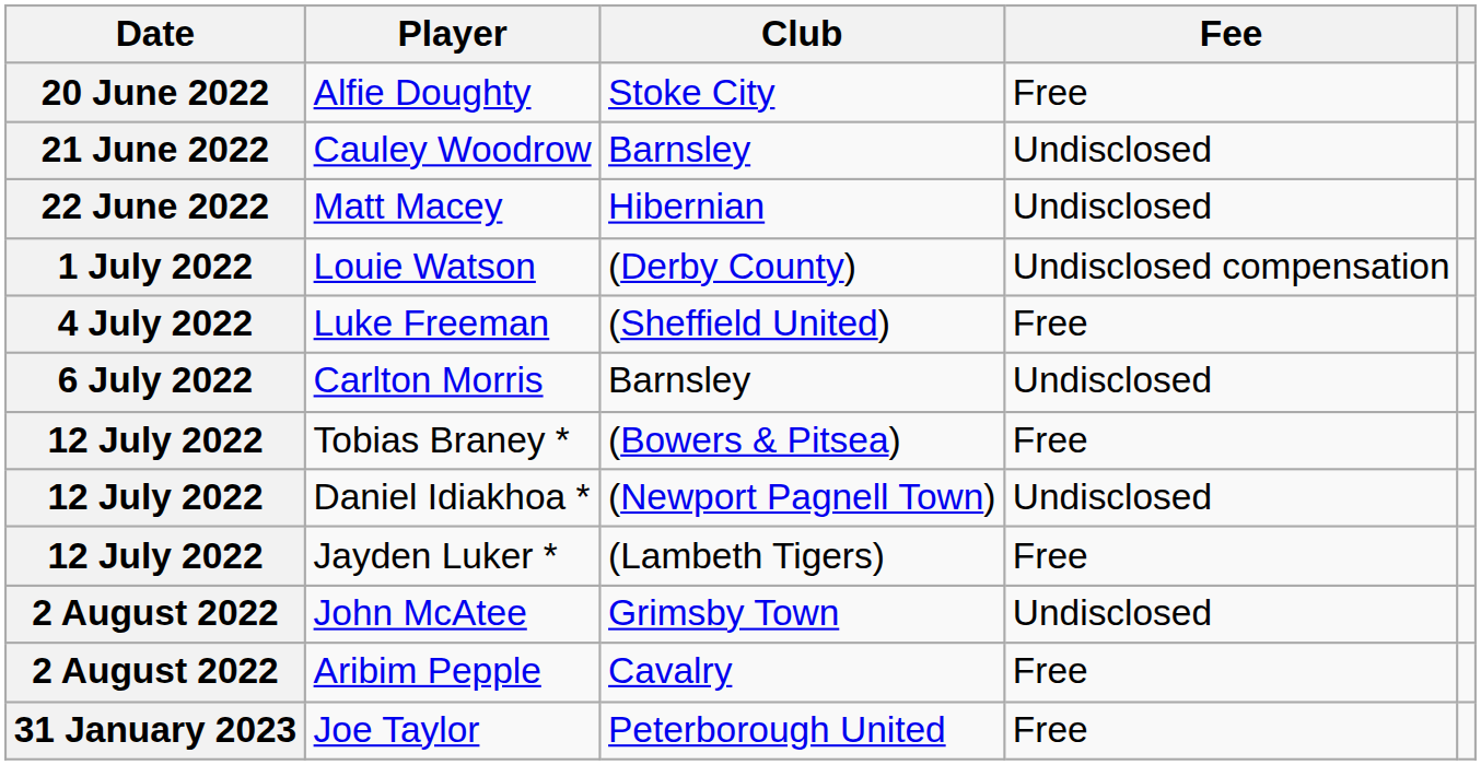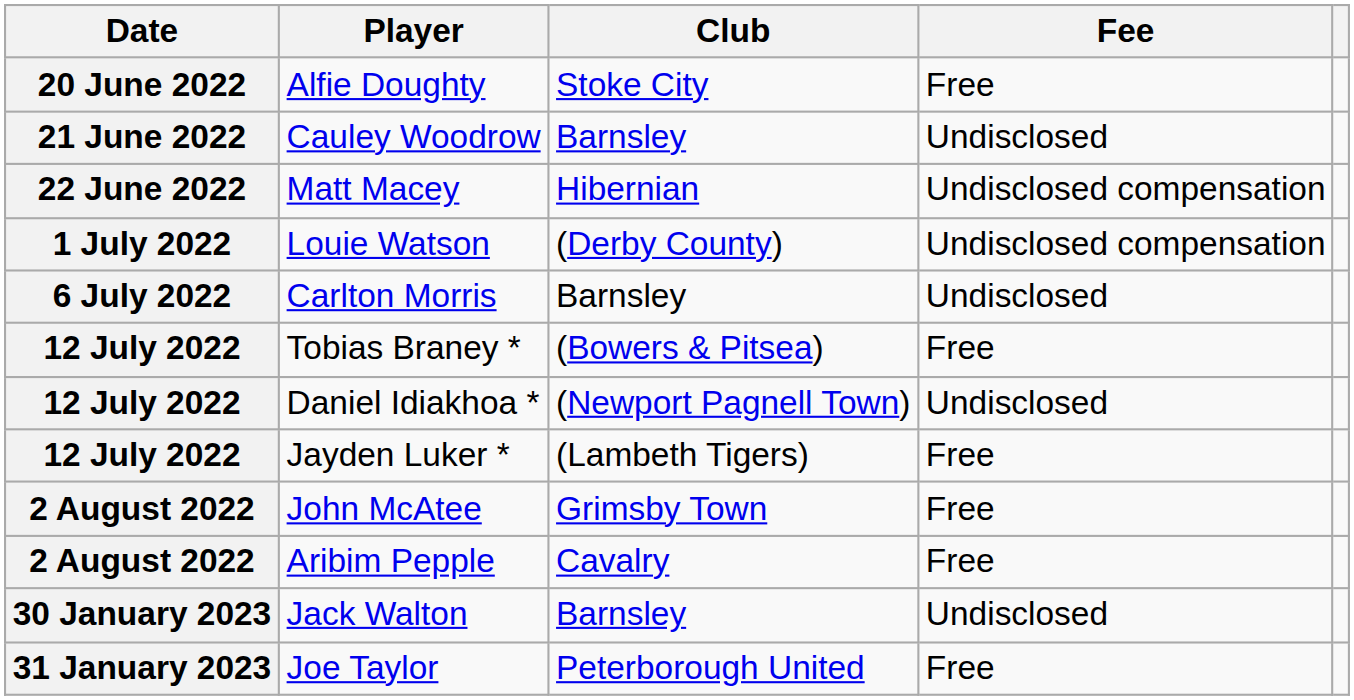Matt Macey | Fee: Undisclosed -> Undisclosed compensation
- row: 4 July 2022 | Luke Freeman | (Sheffield United) | Free
John McAtee | Fee: Undisclosed -> Free
+ row: 30 January 2023 | Jack Walton | Barnsley | Undisclosed
